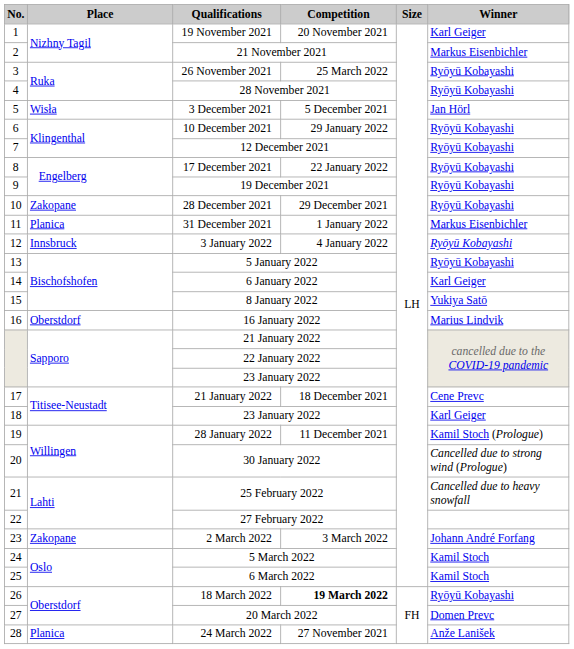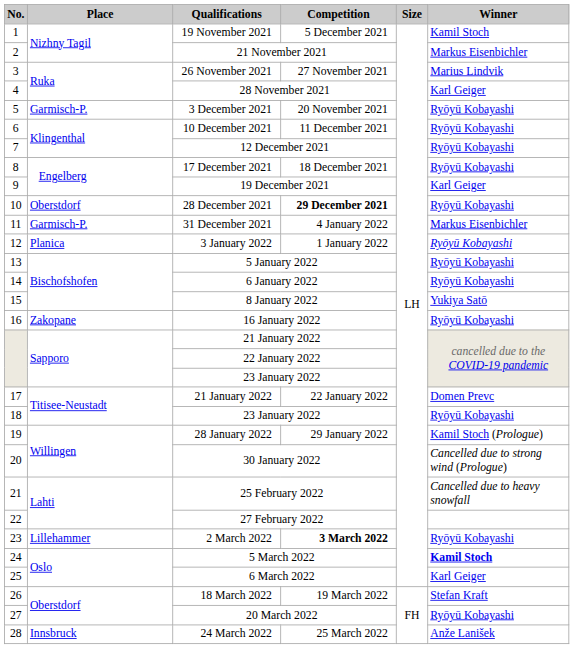19 November 2021 | Competition: 20 November 2021 -> 5 December 2021
19 November 2021 | Winner: Karl Geiger -> Kamil Stoch
26 November 2021 | Competition: 25 March 2022 -> 27 November 2021
26 November 2021 | Winner: Ryōyū Kobayashi -> Marius Lindvik
28 November 2021 | Winner: Ryōyū Kobayashi -> Karl Geiger
3 December 2021 | Place: Wisła -> Garmisch-P.
3 December 2021 | Competition: 5 December 2021 -> 20 November 2021
3 December 2021 | Winner: Jan Hörl -> Ryōyū Kobayashi
10 December 2021 | Competition: 29 January 2022 -> 11 December 2021
17 December 2021 | Competition: 22 January 2022 -> 18 December 2021
19 December 2021 | Winner: Ryōyū Kobayashi -> Karl Geiger
28 December 2021 | Place: Zakopane -> Oberstdorf
28 December 2021 | Competition: normal -> bold
31 December 2021 | Place: Planica -> Garmisch-P.
31 December 2021 | Competition: 1 January 2022 -> 4 January 2022
3 January 2022 | Place: Innsbruck -> Planica
3 January 2022 | Competition: 4 January 2022 -> 1 January 2022
6 January 2022 | Winner: Karl Geiger -> Ryōyū Kobayashi
16 January 2022 | Place: Oberstdorf -> Zakopane
16 January 2022 | Winner: Marius Lindvik -> Ryōyū Kobayashi
17 / 21 January 2022 | Competition: 18 December 2021 -> 22 January 2022
17 / 21 January 2022 | Winner: Cene Prevc -> Domen Prevc
18 / 23 January 2022 | Winner: Karl Geiger -> Ryōyū Kobayashi
28 January 2022 | Competition: 11 December 2021 -> 29 January 2022
2 March 2022 | Place: Zakopane -> Lillehammer
2 March 2022 | Competition: normal -> bold
2 March 2022 | Winner: Johann André Forfang -> Ryōyū Kobayashi
5 March 2022 | Winner: normal -> bold
6 March 2022 | Winner: Kamil Stoch -> Karl Geiger
18 March 2022 | Competition: bold -> normal
18 March 2022 | Winner: Ryōyū Kobayashi -> Stefan Kraft
20 March 2022 | Winner: Domen Prevc -> Ryōyū Kobayashi
24 March 2022 | Place: Planica -> Innsbruck
24 March 2022 | Competition: 27 November 2021 -> 25 March 2022
